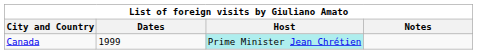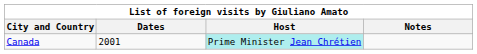Canada | Dates: 1999 -> 2001
